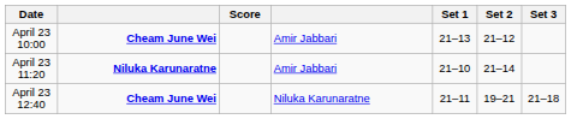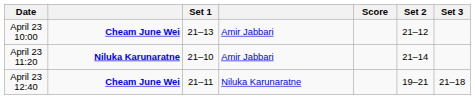columns swapped: Score <-> Set 1
